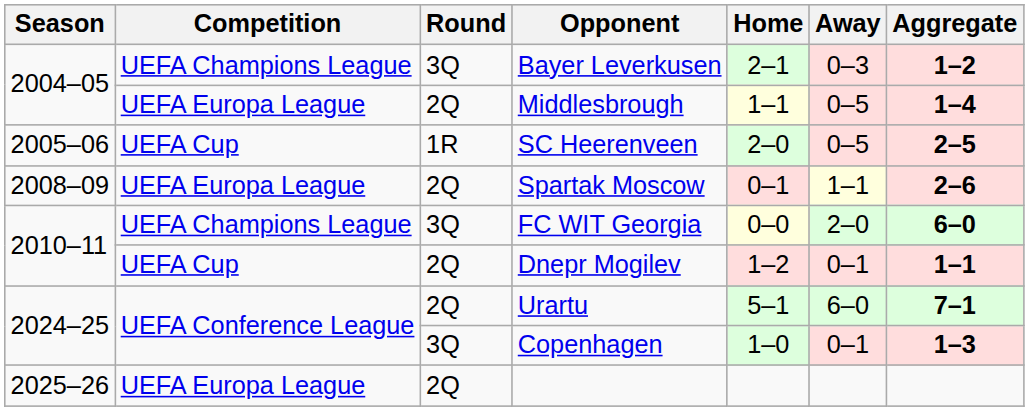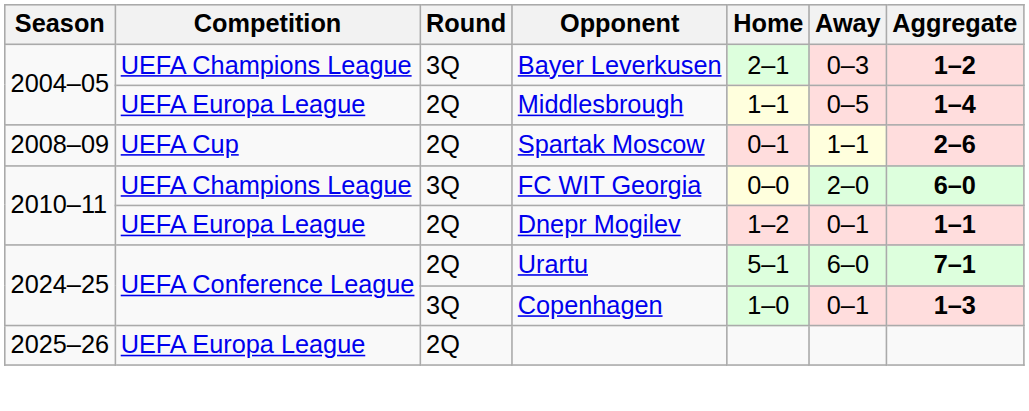- row: 2005–06 | UEFA Cup | 1R | SC Heerenveen | 2–0 | 0–5 | 2–5
Spartak Moscow | Competition: UEFA Europa League -> UEFA Cup
Dnepr Mogilev | Competition: UEFA Cup -> UEFA Europa League
